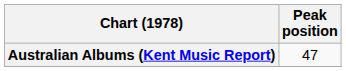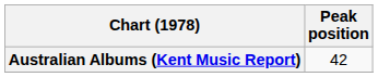Australian Albums (Kent Music Report) | Peak position: 47 -> 42
